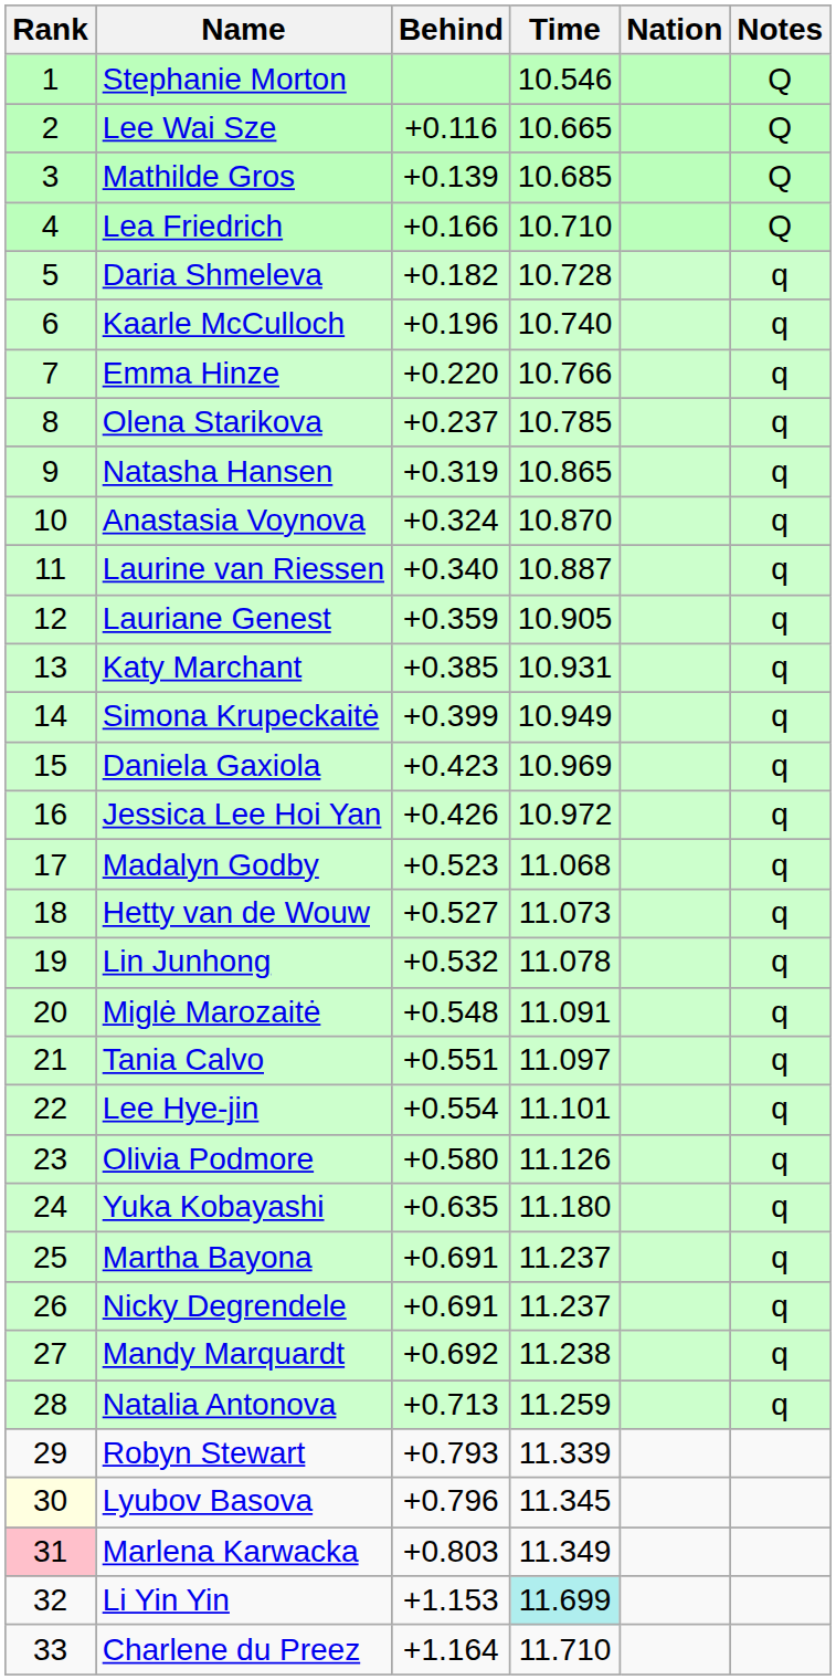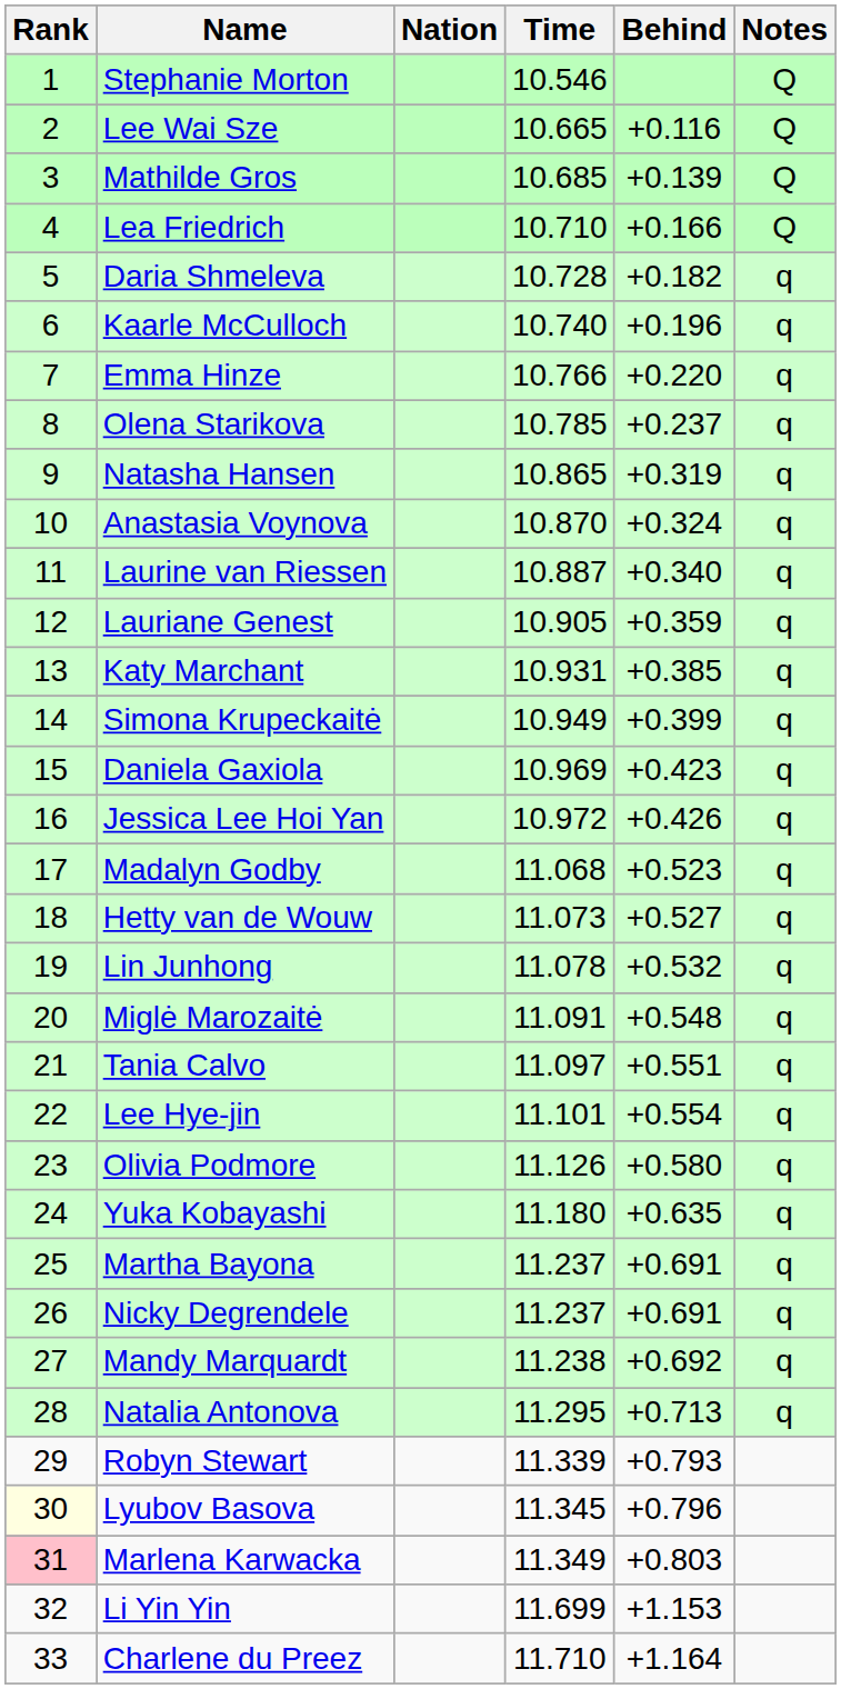columns swapped: Nation <-> Behind
Natalia Antonova | Time: 11.259 -> 11.295
Li Yin Yin | Time: paleturquoise background -> no background
